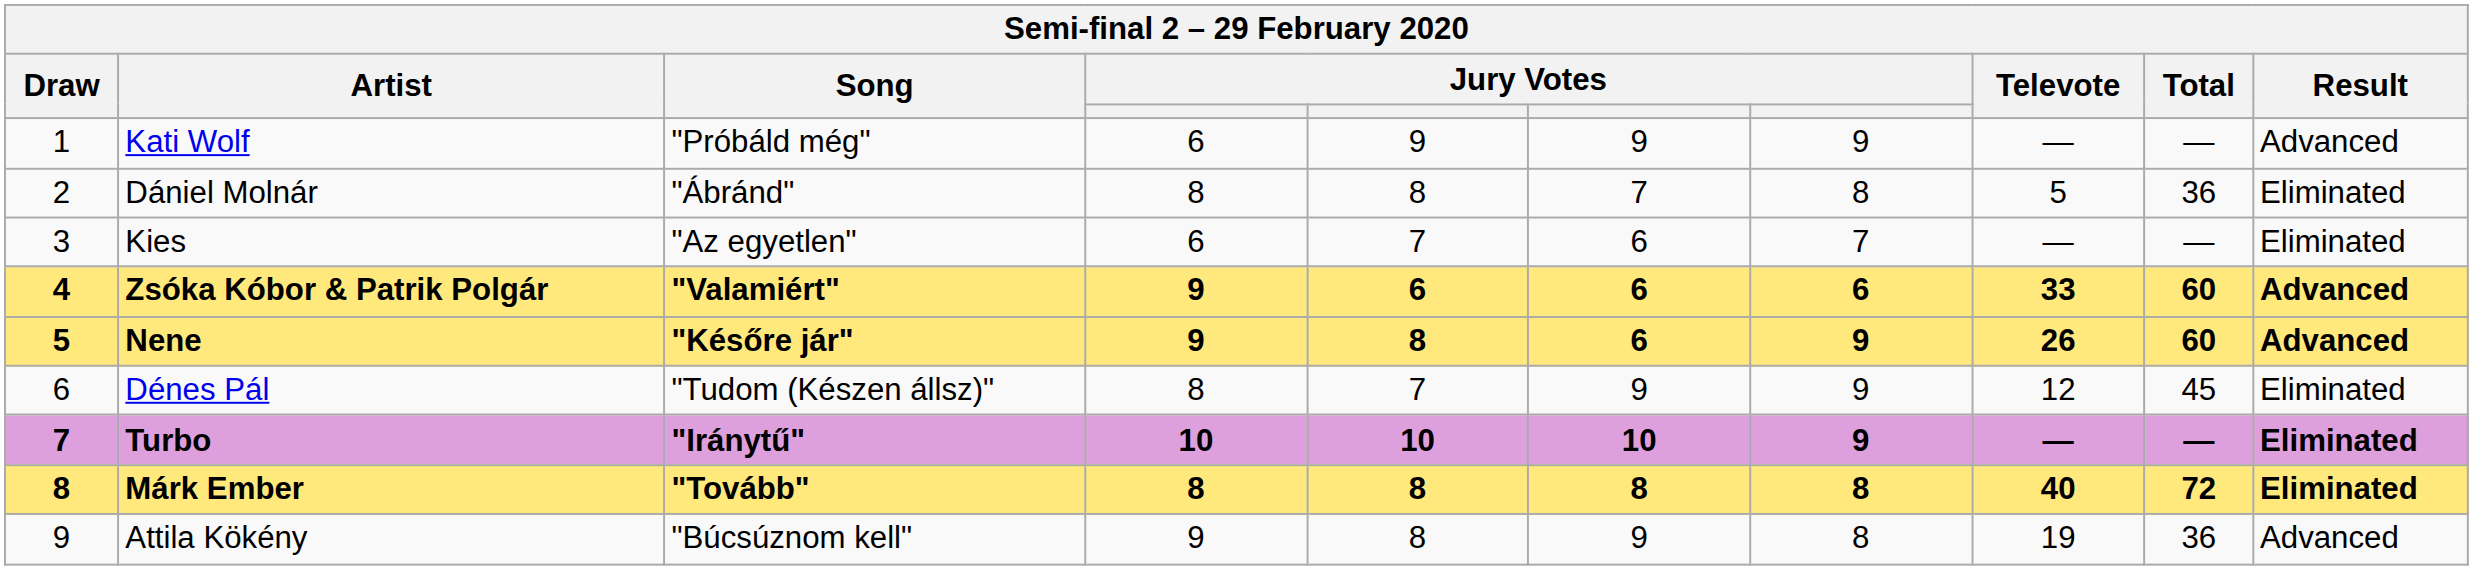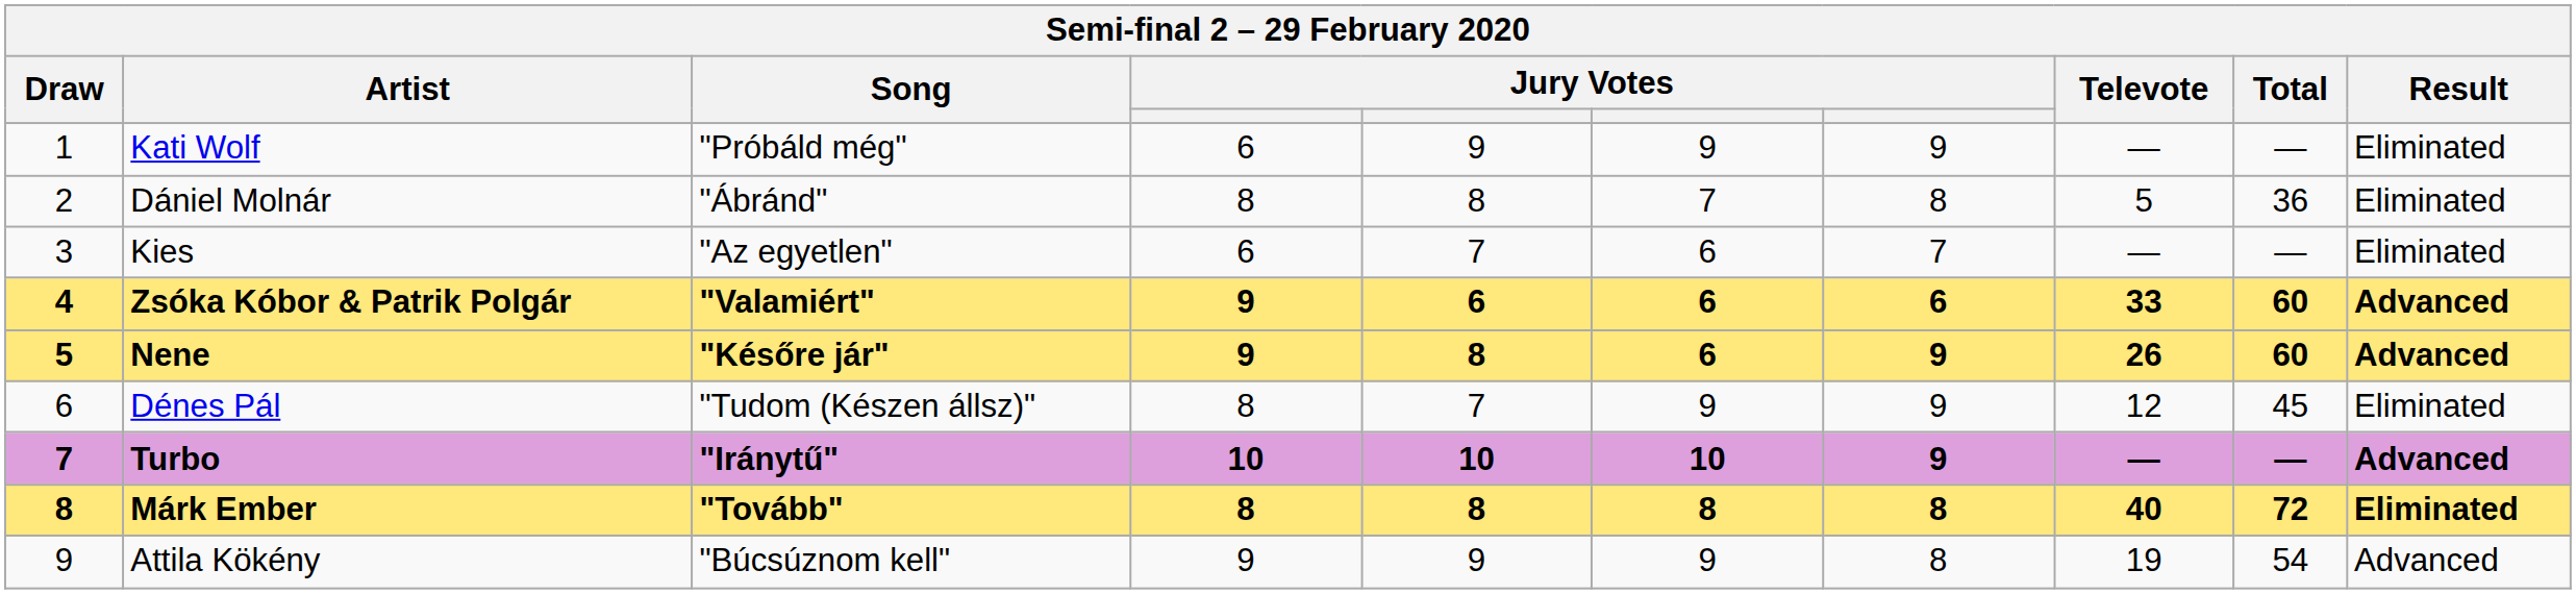Kati Wolf | Result: Advanced -> Eliminated
Turbo | Result: Eliminated -> Advanced
Attila Kökény | column 5: 8 -> 9
Attila Kökény | Total: 36 -> 54
